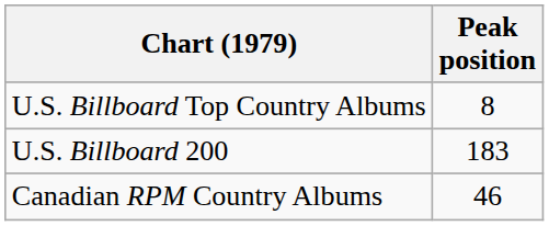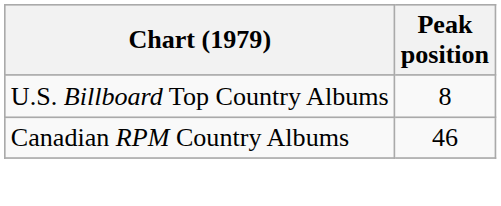- row: U.S. Billboard 200 | 183
